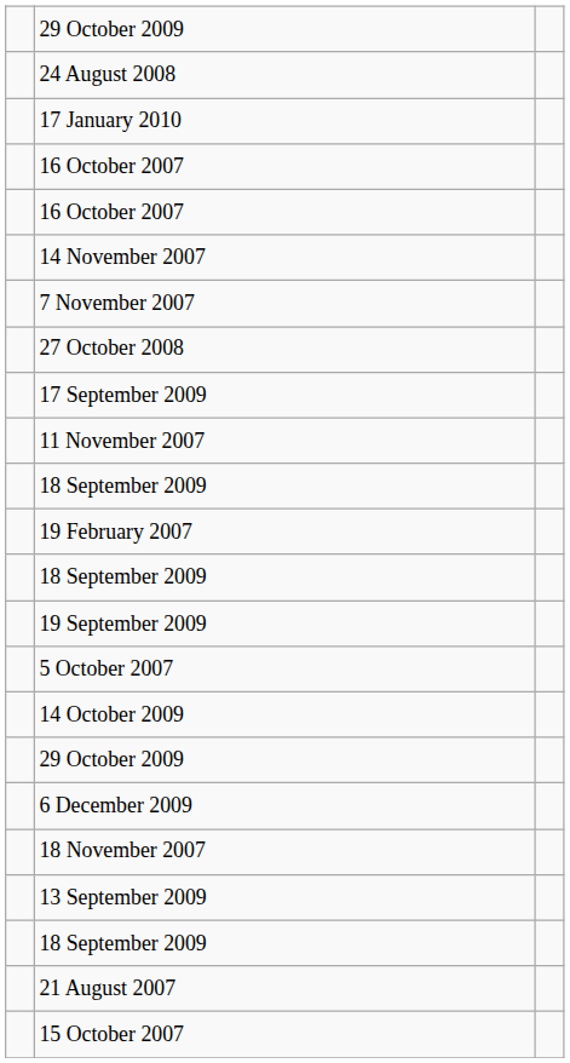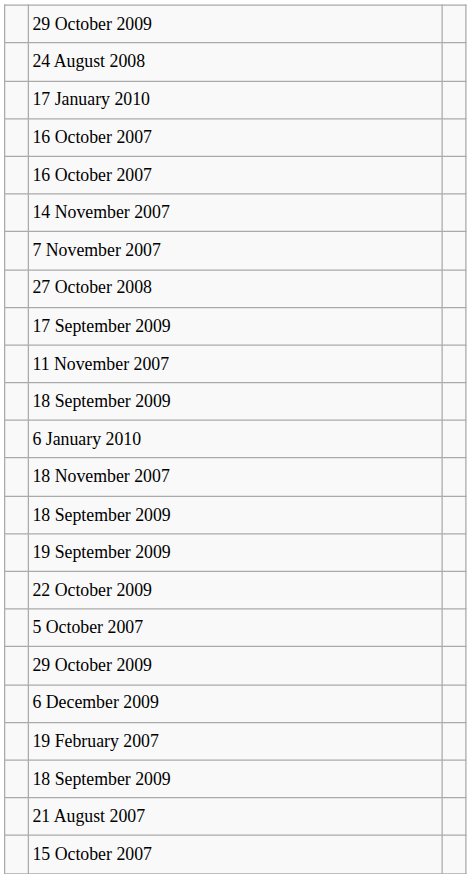+ row: 6 January 2010
rows swapped: 18 November 2007 <-> 19 February 2007
+ row: 22 October 2009
- row: 14 October 2009
- row: 13 September 2009
